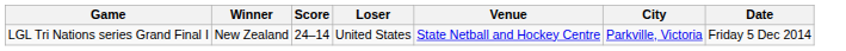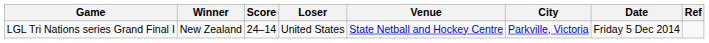+ column: Ref
